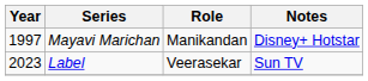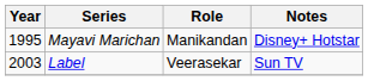Mayavi Marichan | Year: 1997 -> 1995
Label | Year: 2023 -> 2003
